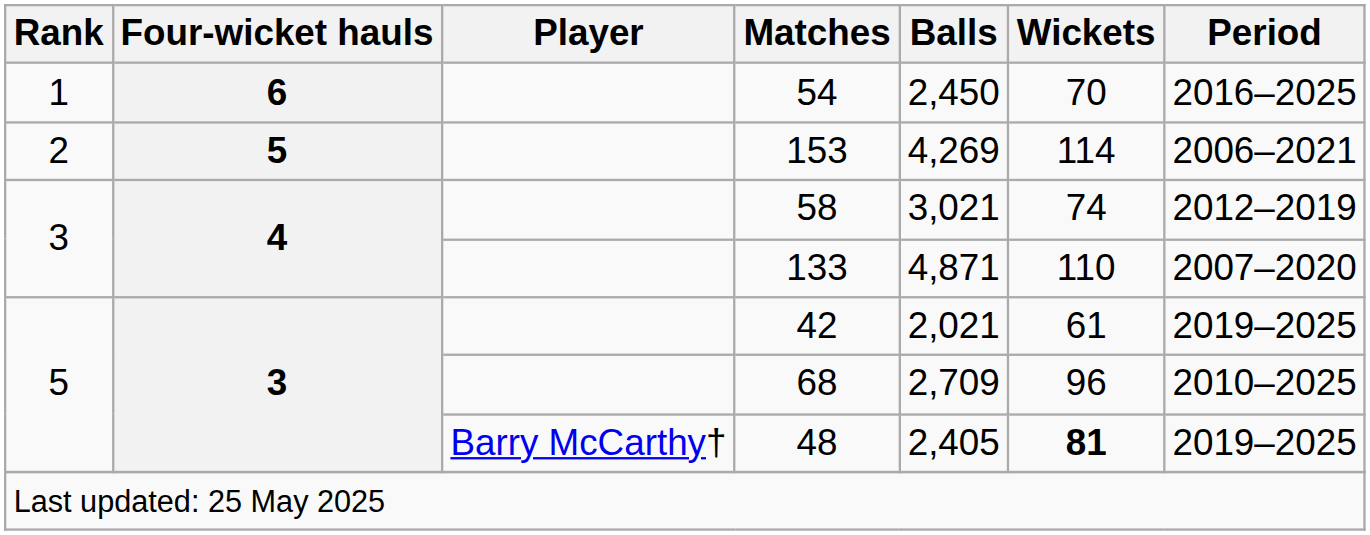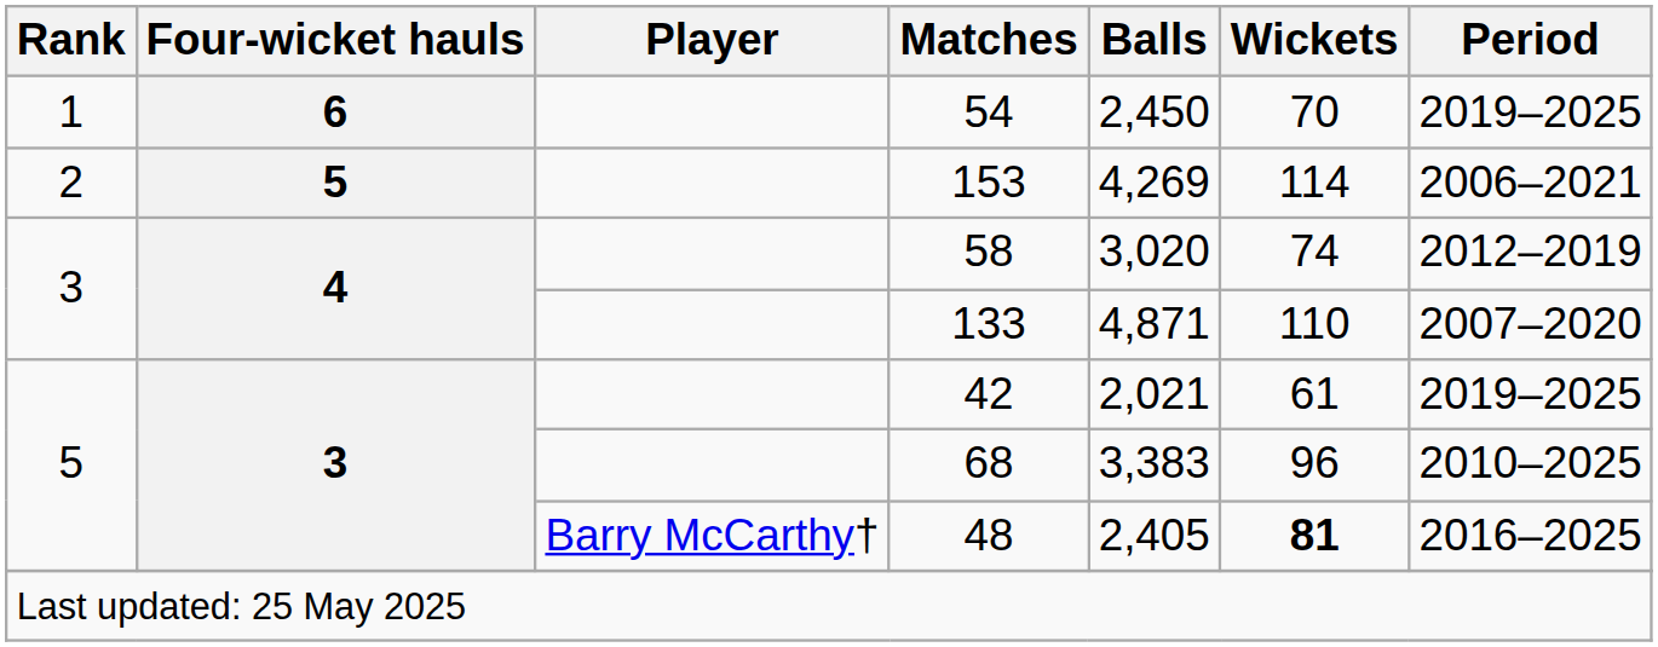54 | Period: 2016–2025 -> 2019–2025
58 | Balls: 3,021 -> 3,020
68 | Balls: 2,709 -> 3,383
48 | Period: 2019–2025 -> 2016–2025
